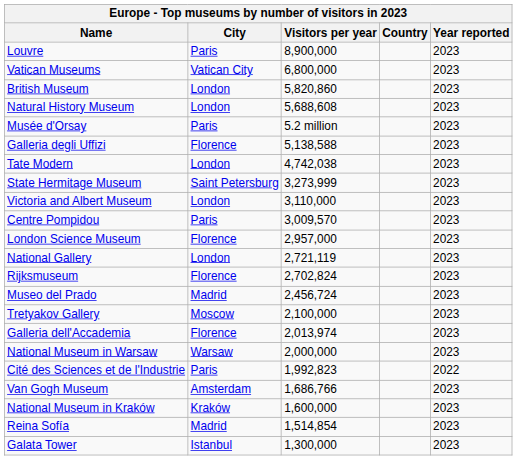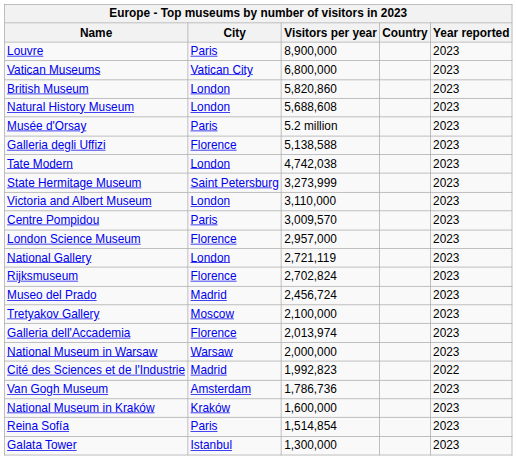Cité des Sciences et de l'Industrie | City: Paris -> Madrid
Van Gogh Museum | Visitors per year: 1,686,766 -> 1,786,736
Reina Sofía | City: Madrid -> Paris
